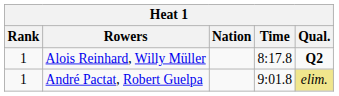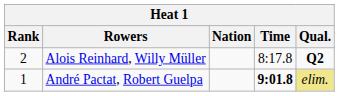Alois Reinhard, Willy Müller | Rank: 1 -> 2
André Pactat, Robert Guelpa | Time: normal -> bold
